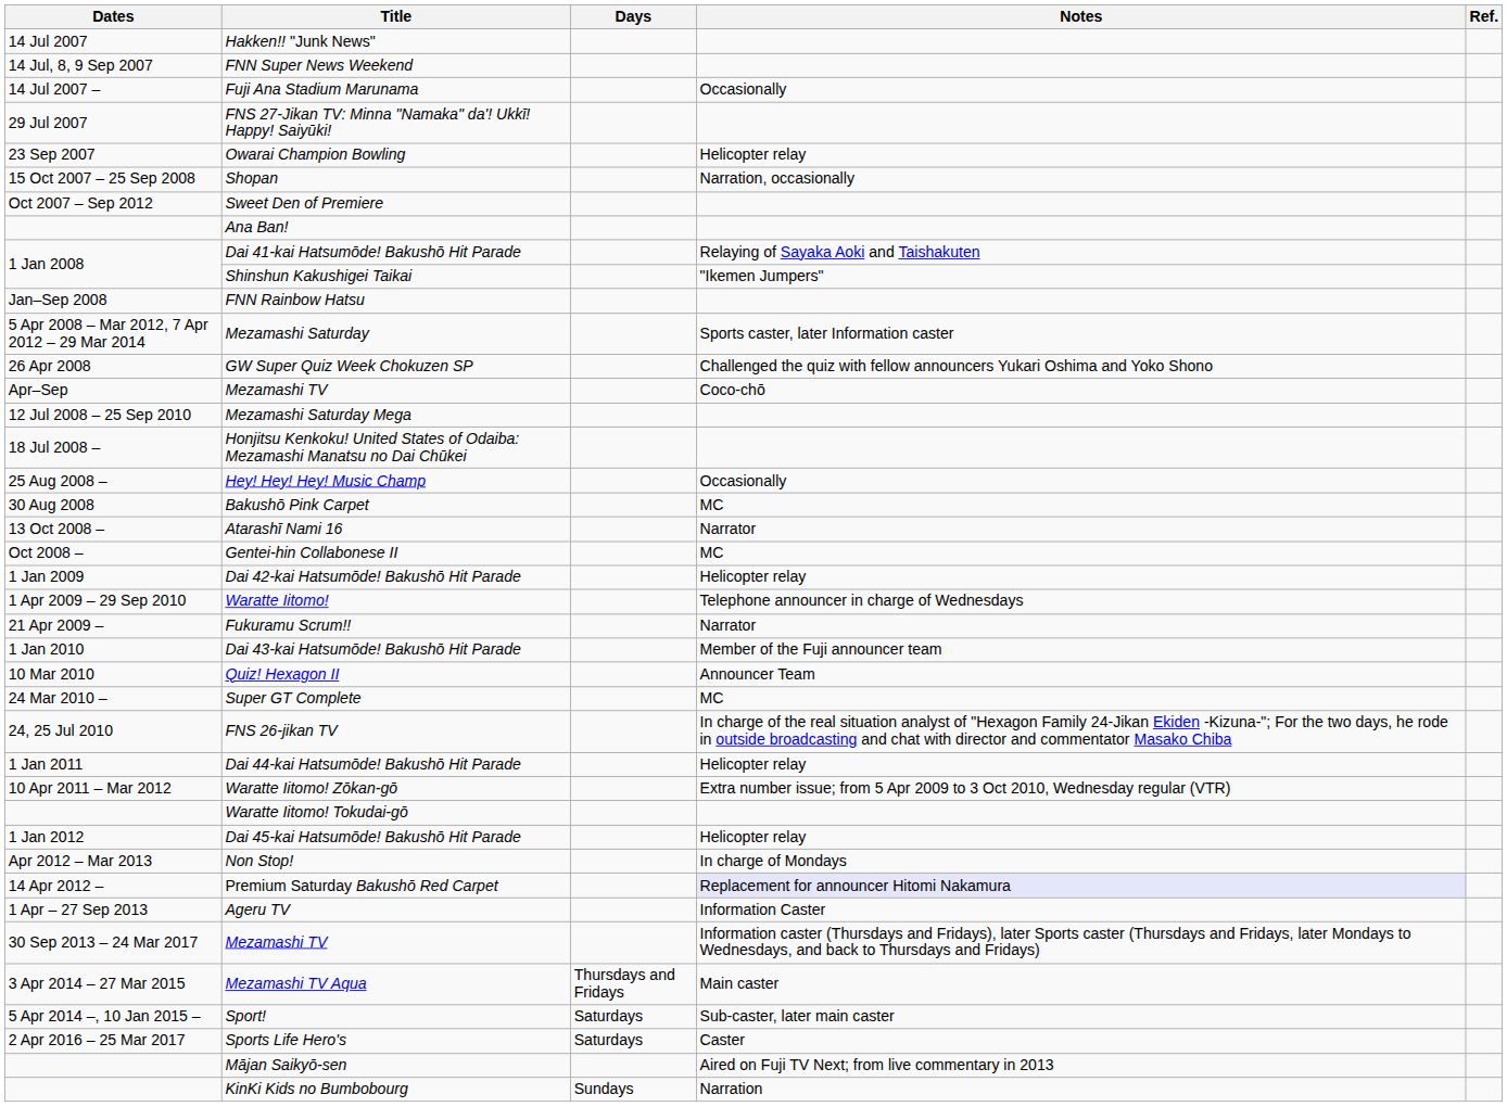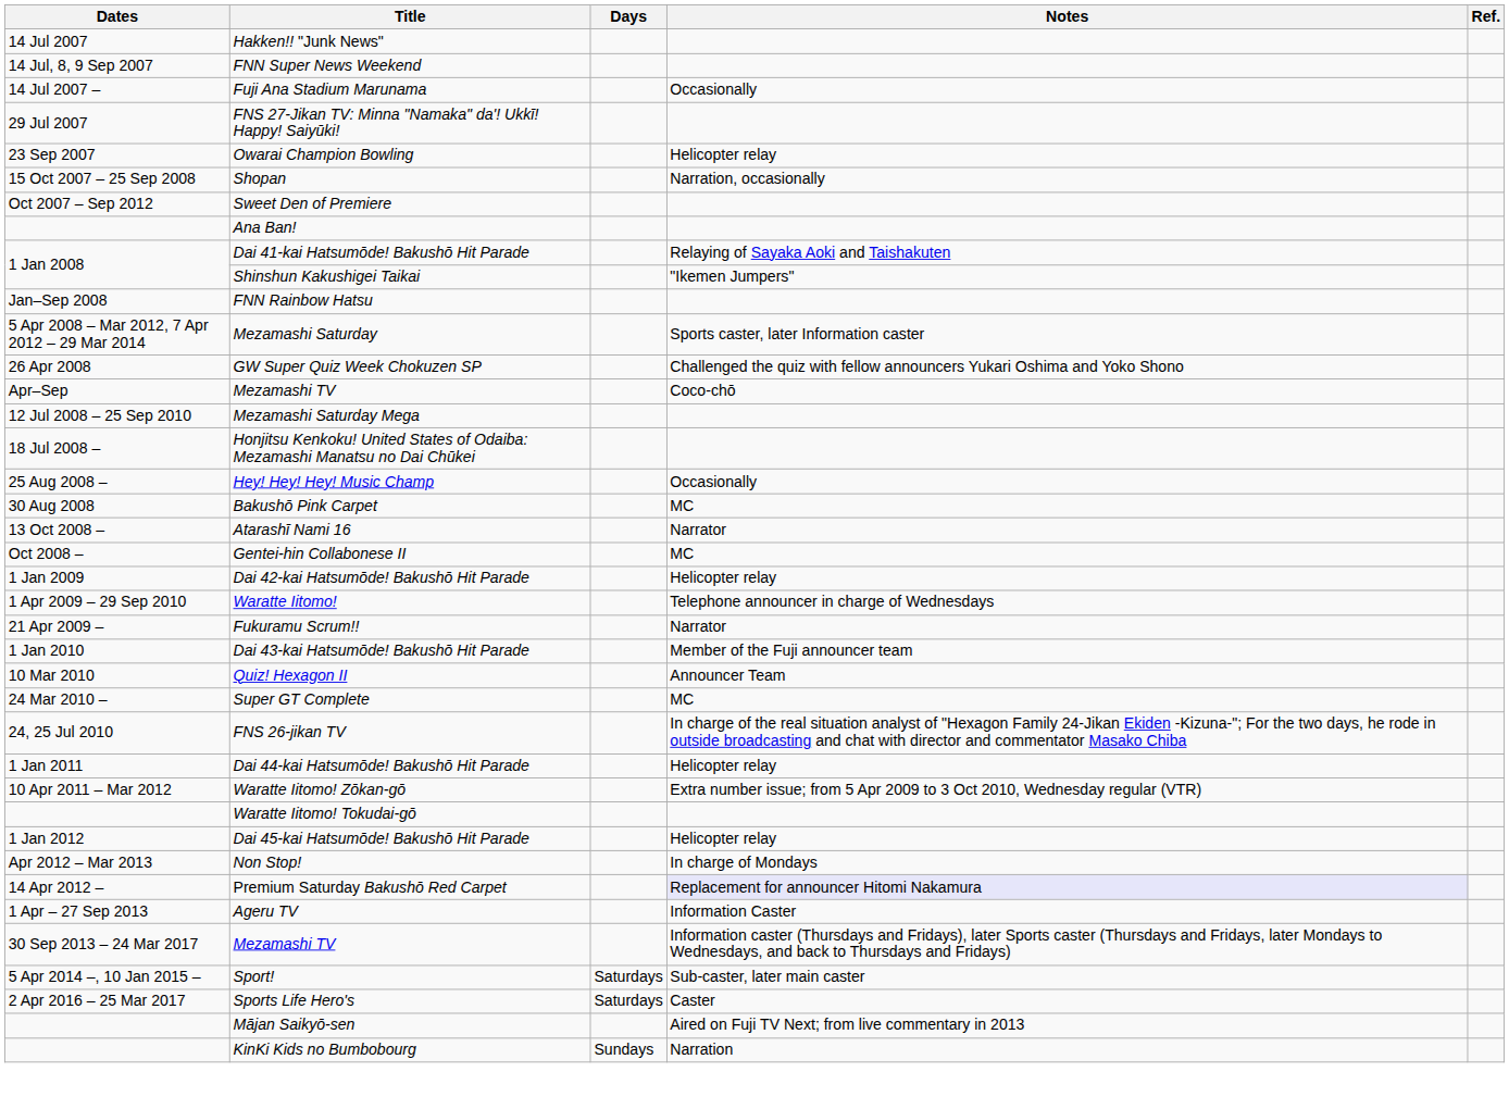- row: 3 Apr 2014 – 27 Mar 2015 | Mezamashi TV Aqua | Thursdays and Fridays | Main caster
